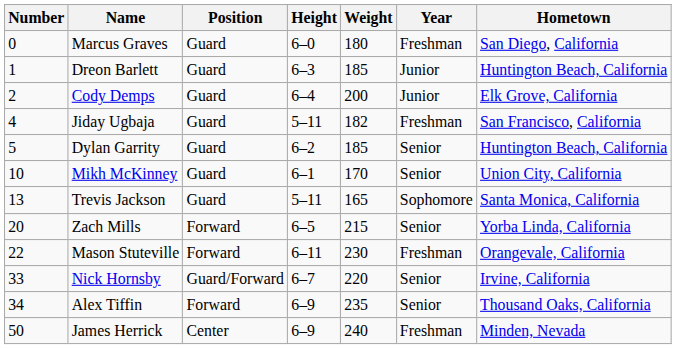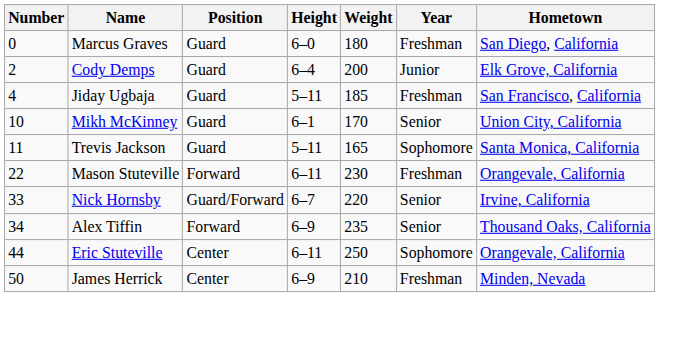- row: 1 | Dreon Barlett | Guard | 6–3 | 185 | Junior | Huntington Beach, California
Jiday Ugbaja | Weight: 182 -> 185
- row: 5 | Dylan Garrity | Guard | 6–2 | 185 | Senior | Huntington Beach, California
Trevis Jackson | Number: 13 -> 11
- row: 20 | Zach Mills | Forward | 6–5 | 215 | Senior | Yorba Linda, California
+ row: 44 | Eric Stuteville | Center | 6–11 | 250 | Sophomore | Orangevale, California
James Herrick | Weight: 240 -> 210
